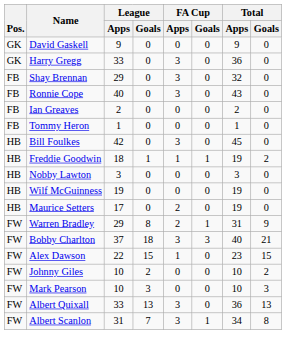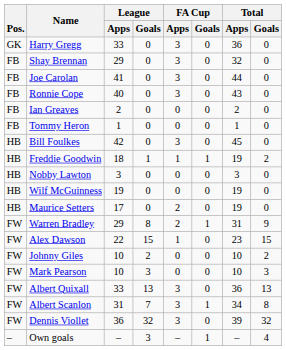- row: GK | David Gaskell | 9 | 0 | 0 | 0 | 9 | 0
+ row: FB | Joe Carolan | 41 | 0 | 3 | 0 | 44 | 0
- row: FW | Bobby Charlton | 37 | 18 | 3 | 3 | 40 | 21
+ row: FW | Dennis Viollet | 36 | 32 | 3 | 0 | 39 | 32
+ row: – | Own goals | – | 3 | – | 1 | – | 4
